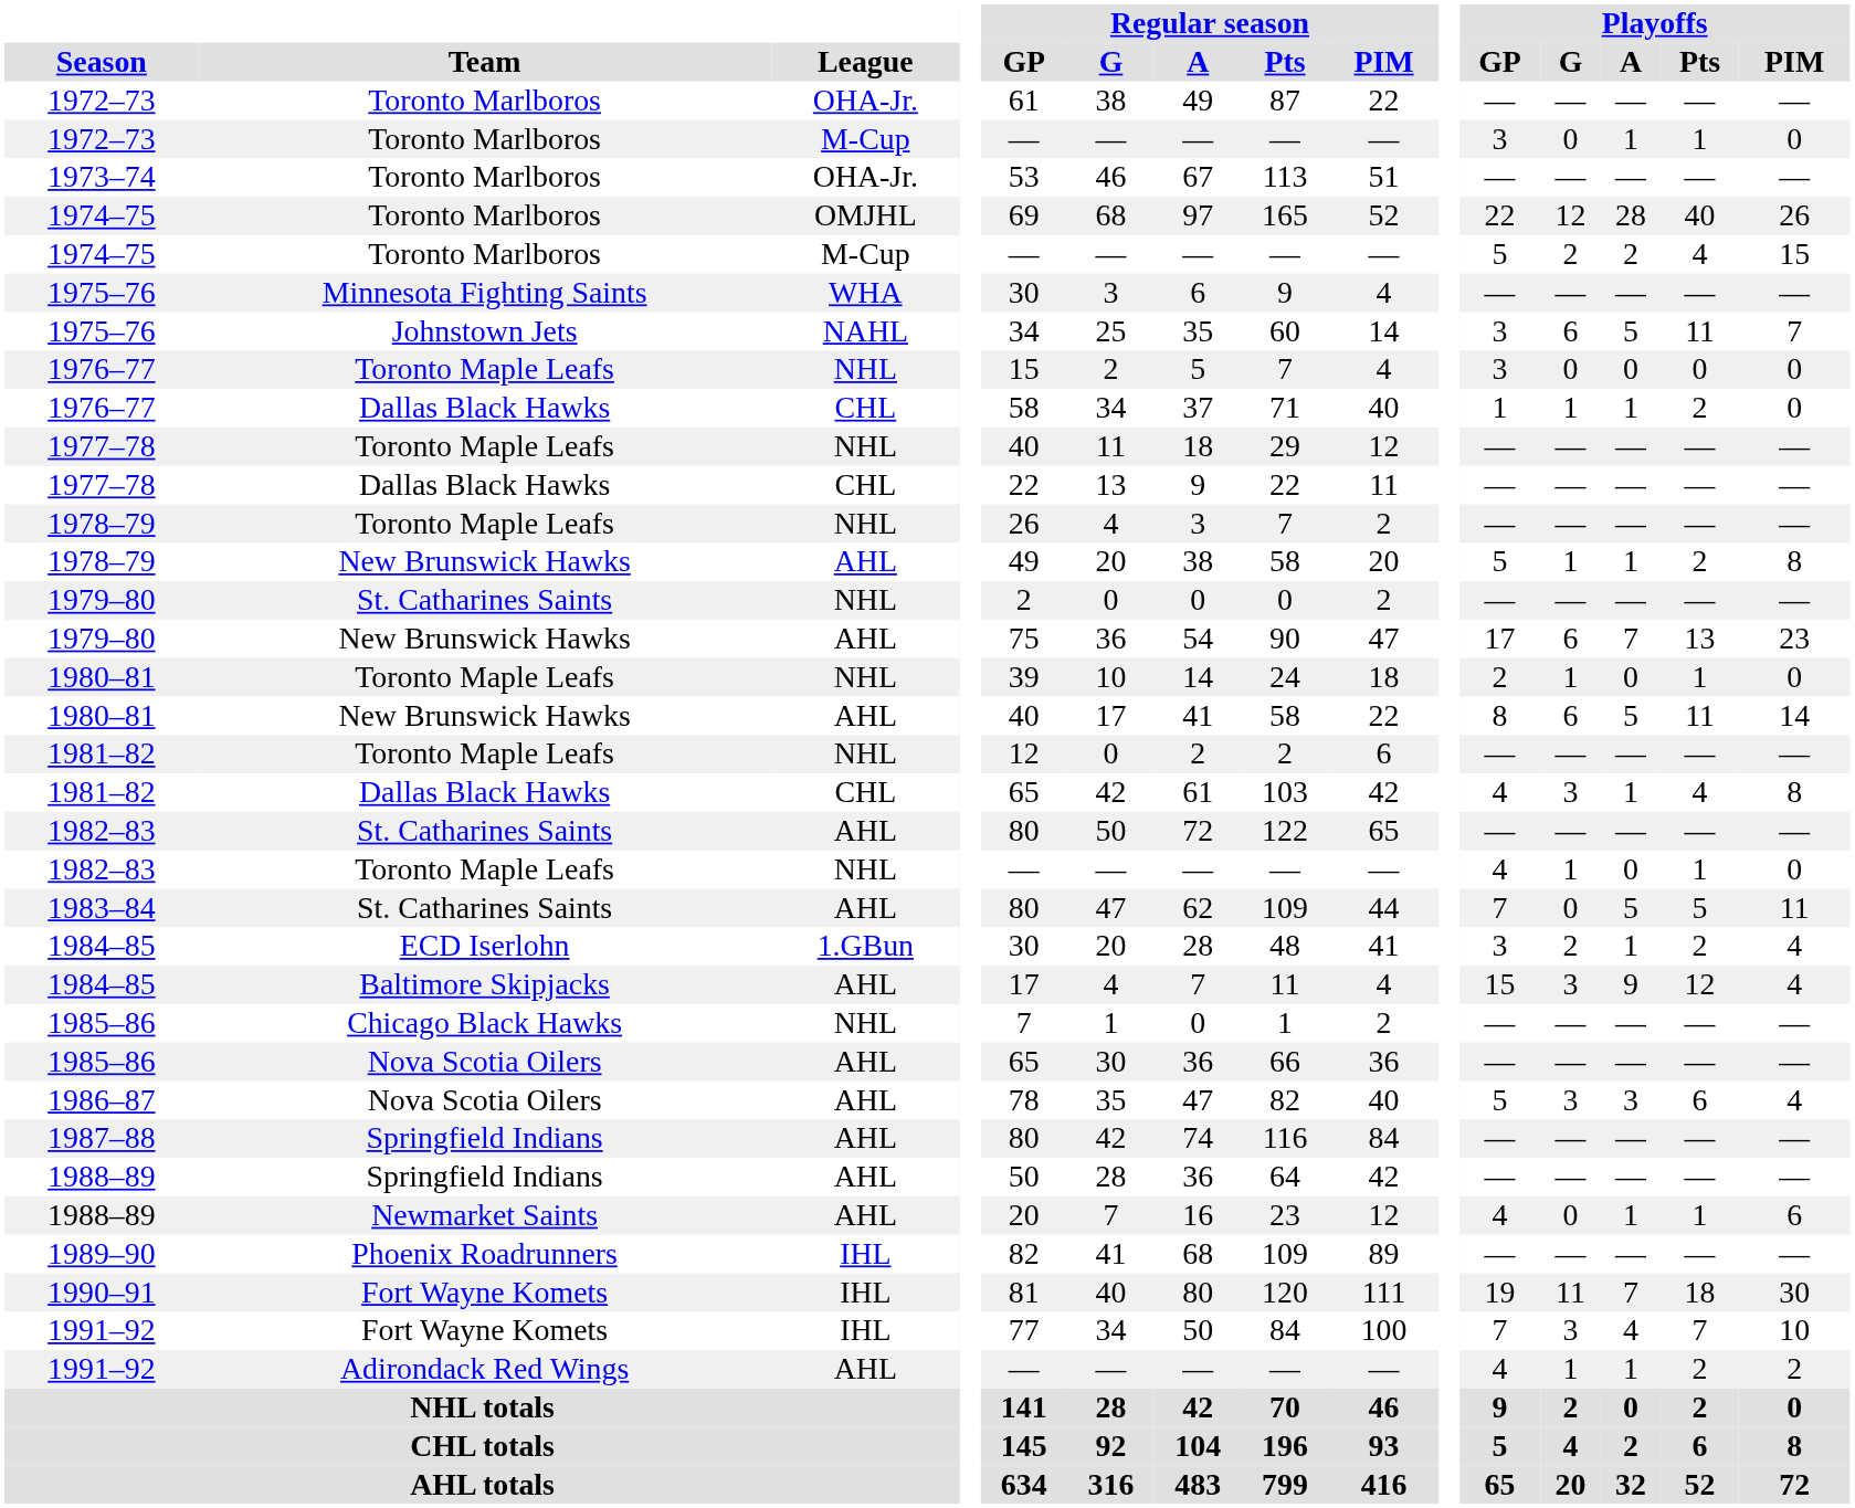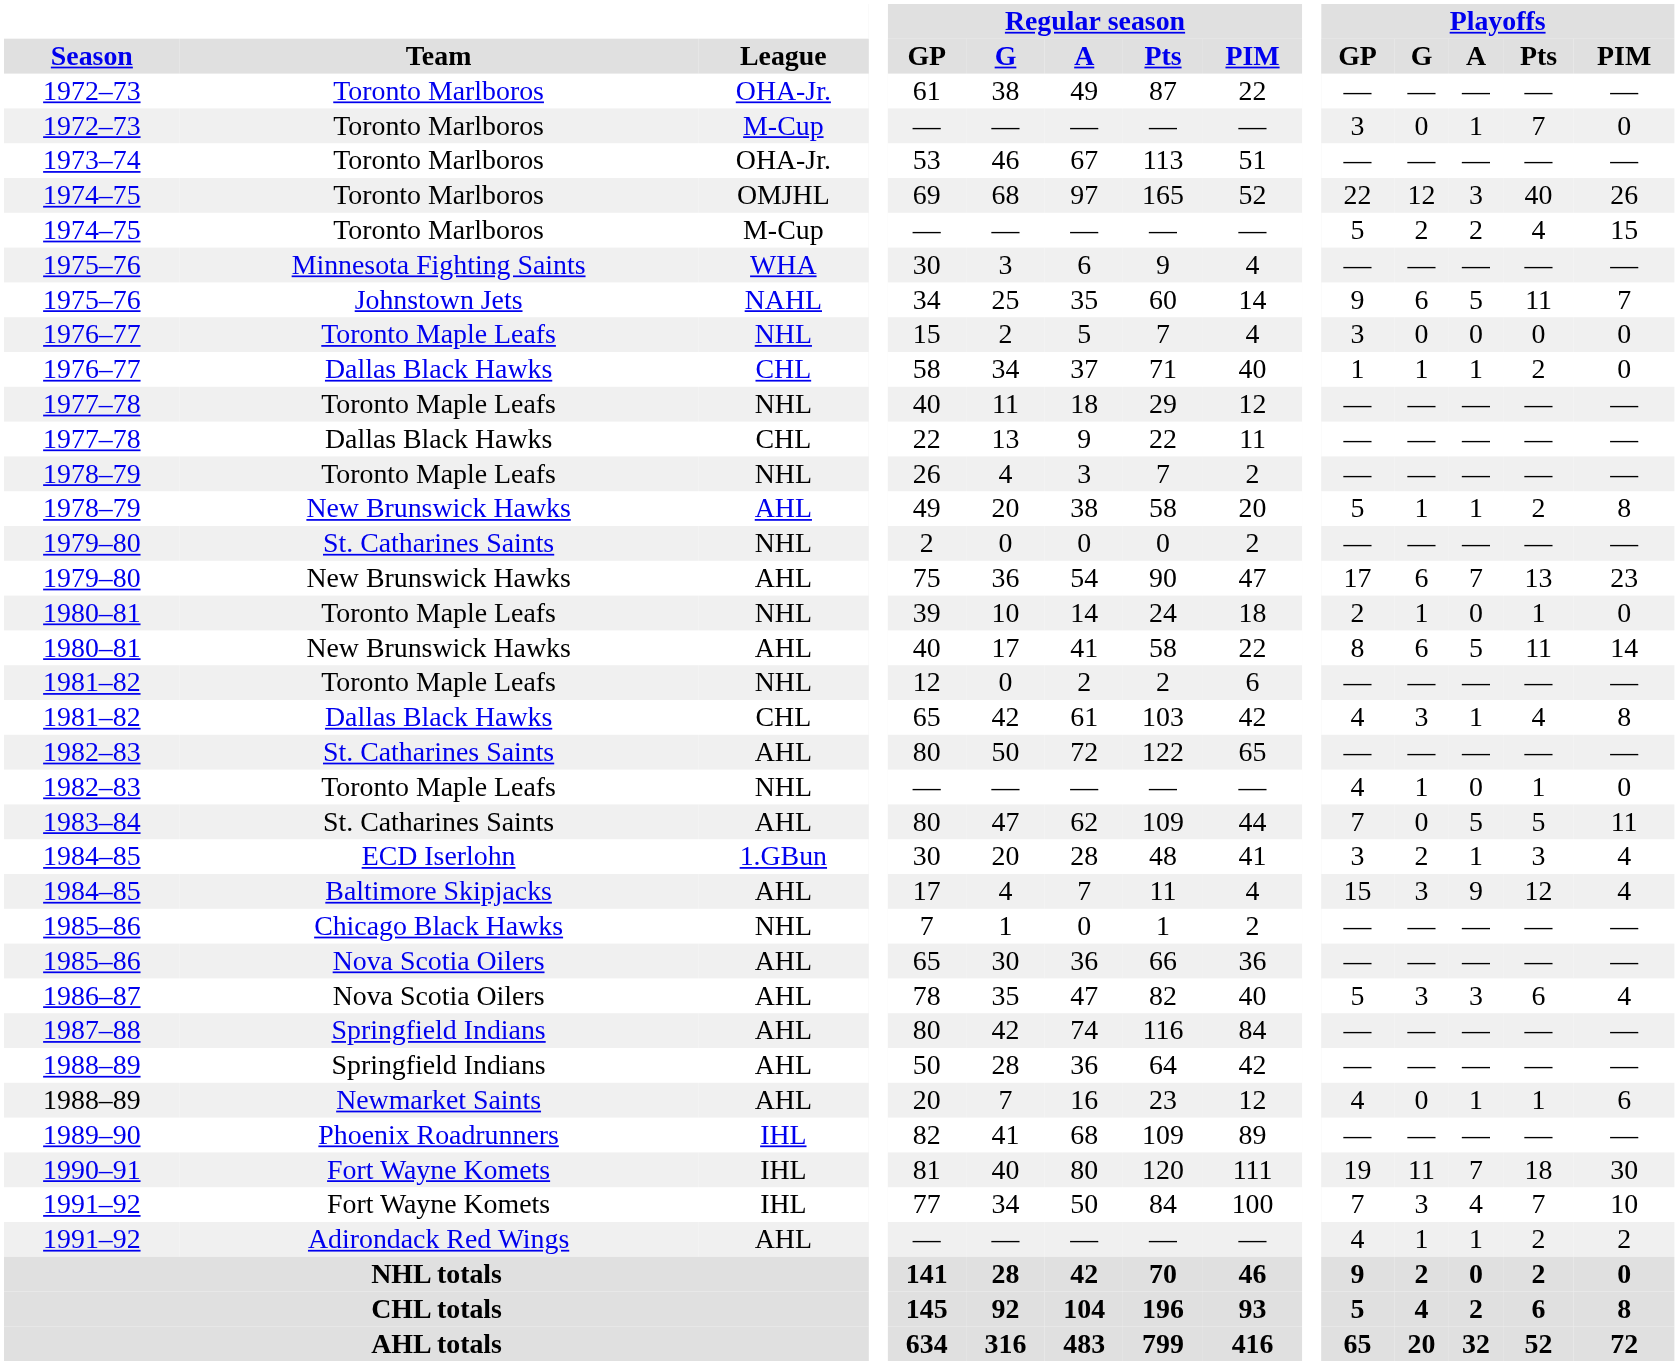1972–73 / M-Cup | Playoffs / Pts: 1 -> 7
1974–75 / OMJHL | Playoffs / A: 28 -> 3
1975–76 / NAHL | Playoffs / GP: 3 -> 9
1984–85 / 1.GBun | Playoffs / Pts: 2 -> 3
